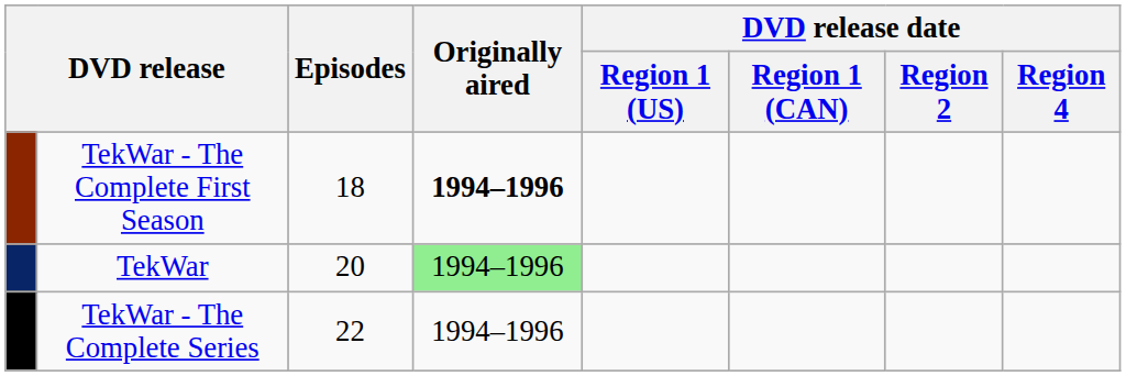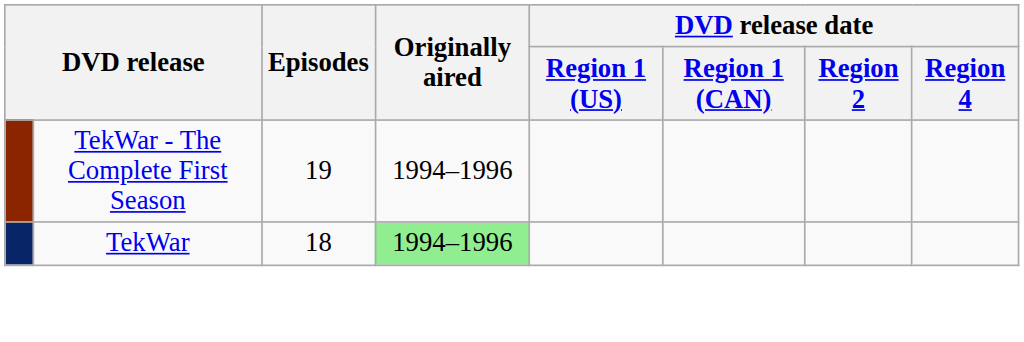TekWar - The Complete First Season | Episodes: 18 -> 19
TekWar - The Complete First Season | Originally aired: bold -> normal
TekWar | Episodes: 20 -> 18
- row: TekWar - The Complete Series | 22 | 1994–1996
